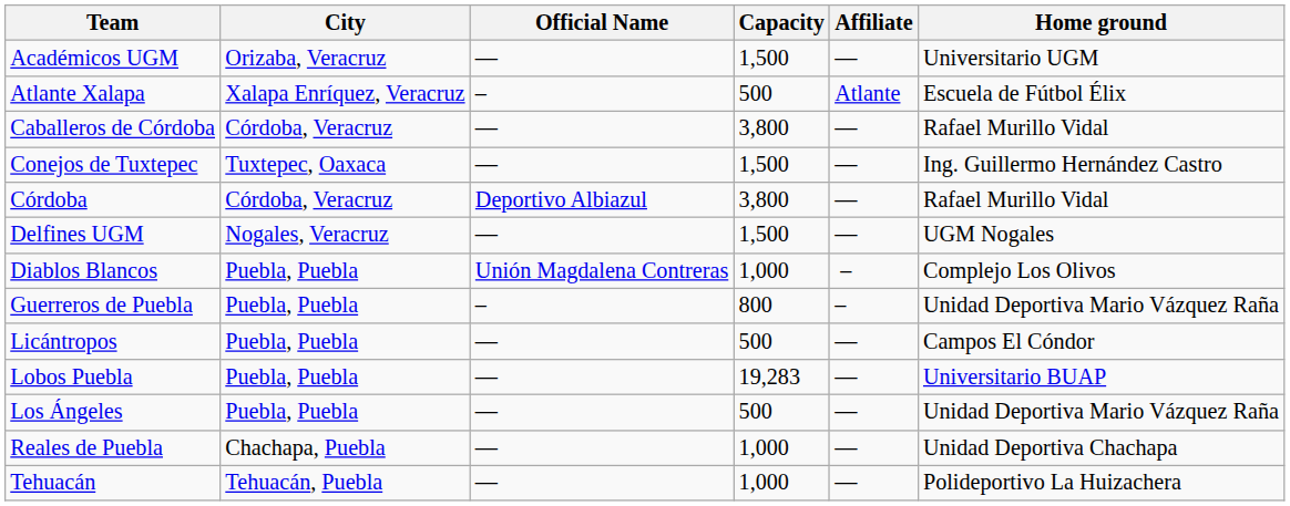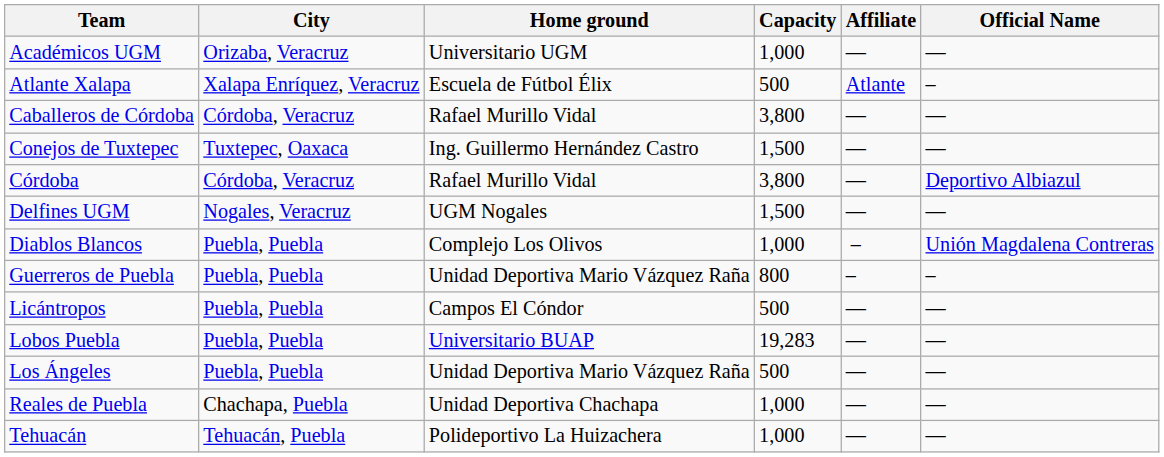columns swapped: Home ground <-> Official Name
Académicos UGM | Capacity: 1,500 -> 1,000
